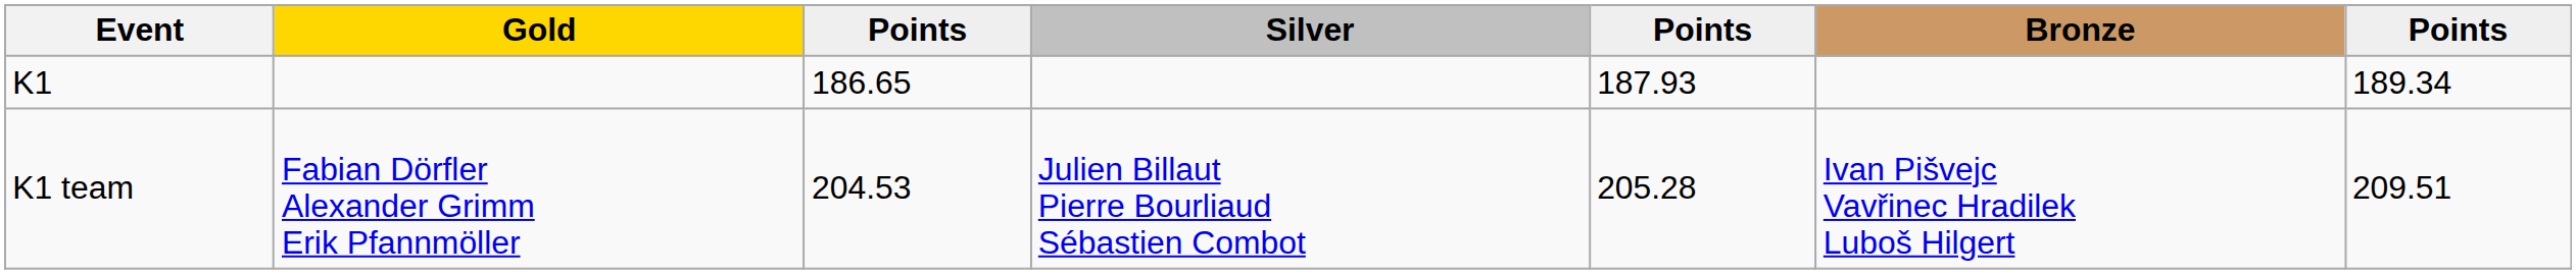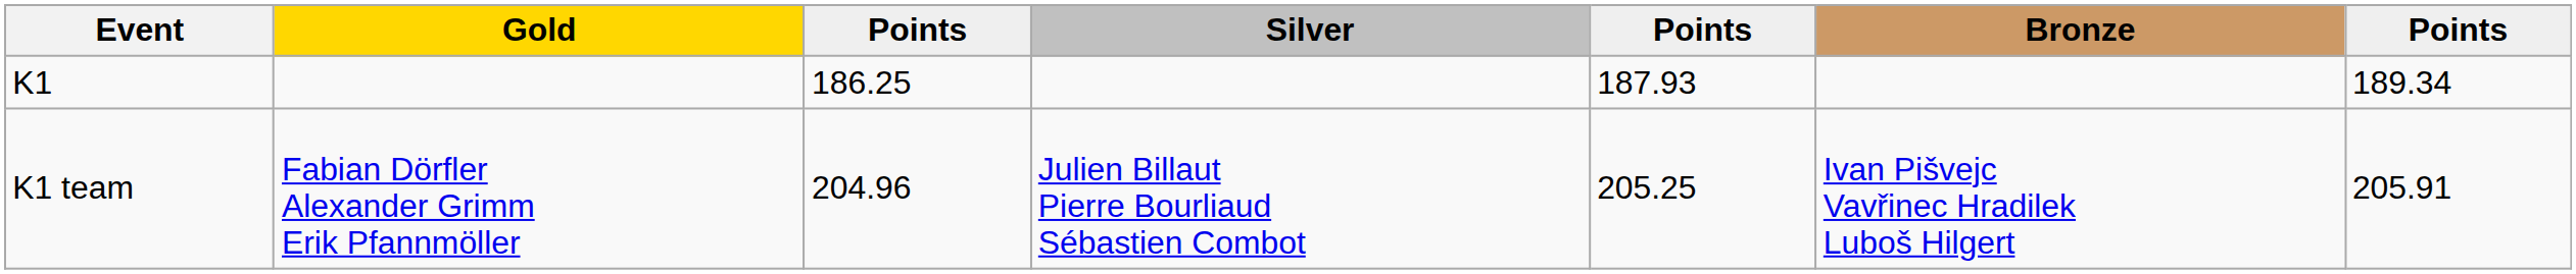K1 | column 3: 186.65 -> 186.25
K1 team | column 3: 204.53 -> 204.96
K1 team | column 5: 205.28 -> 205.25
K1 team | column 7: 209.51 -> 205.91
